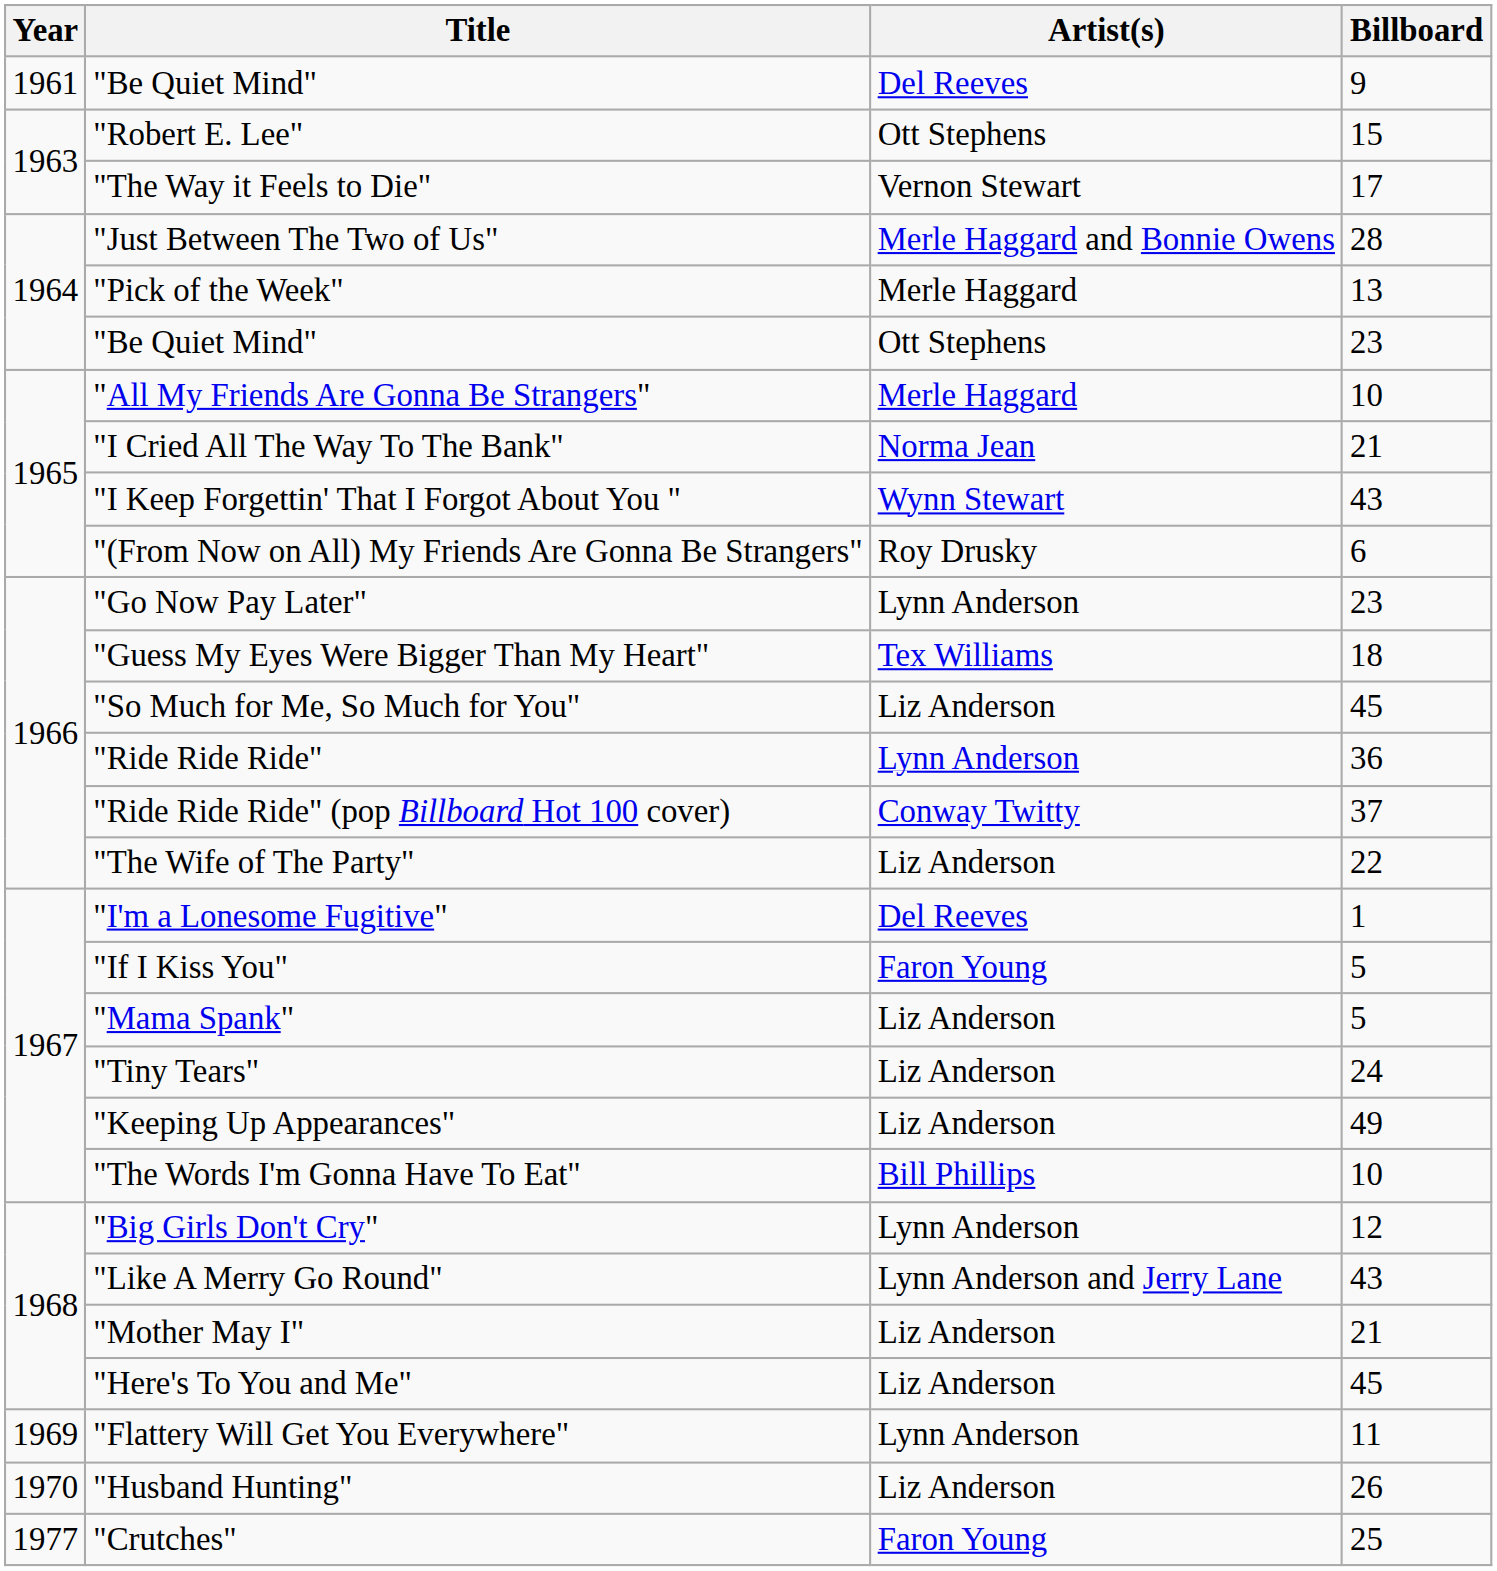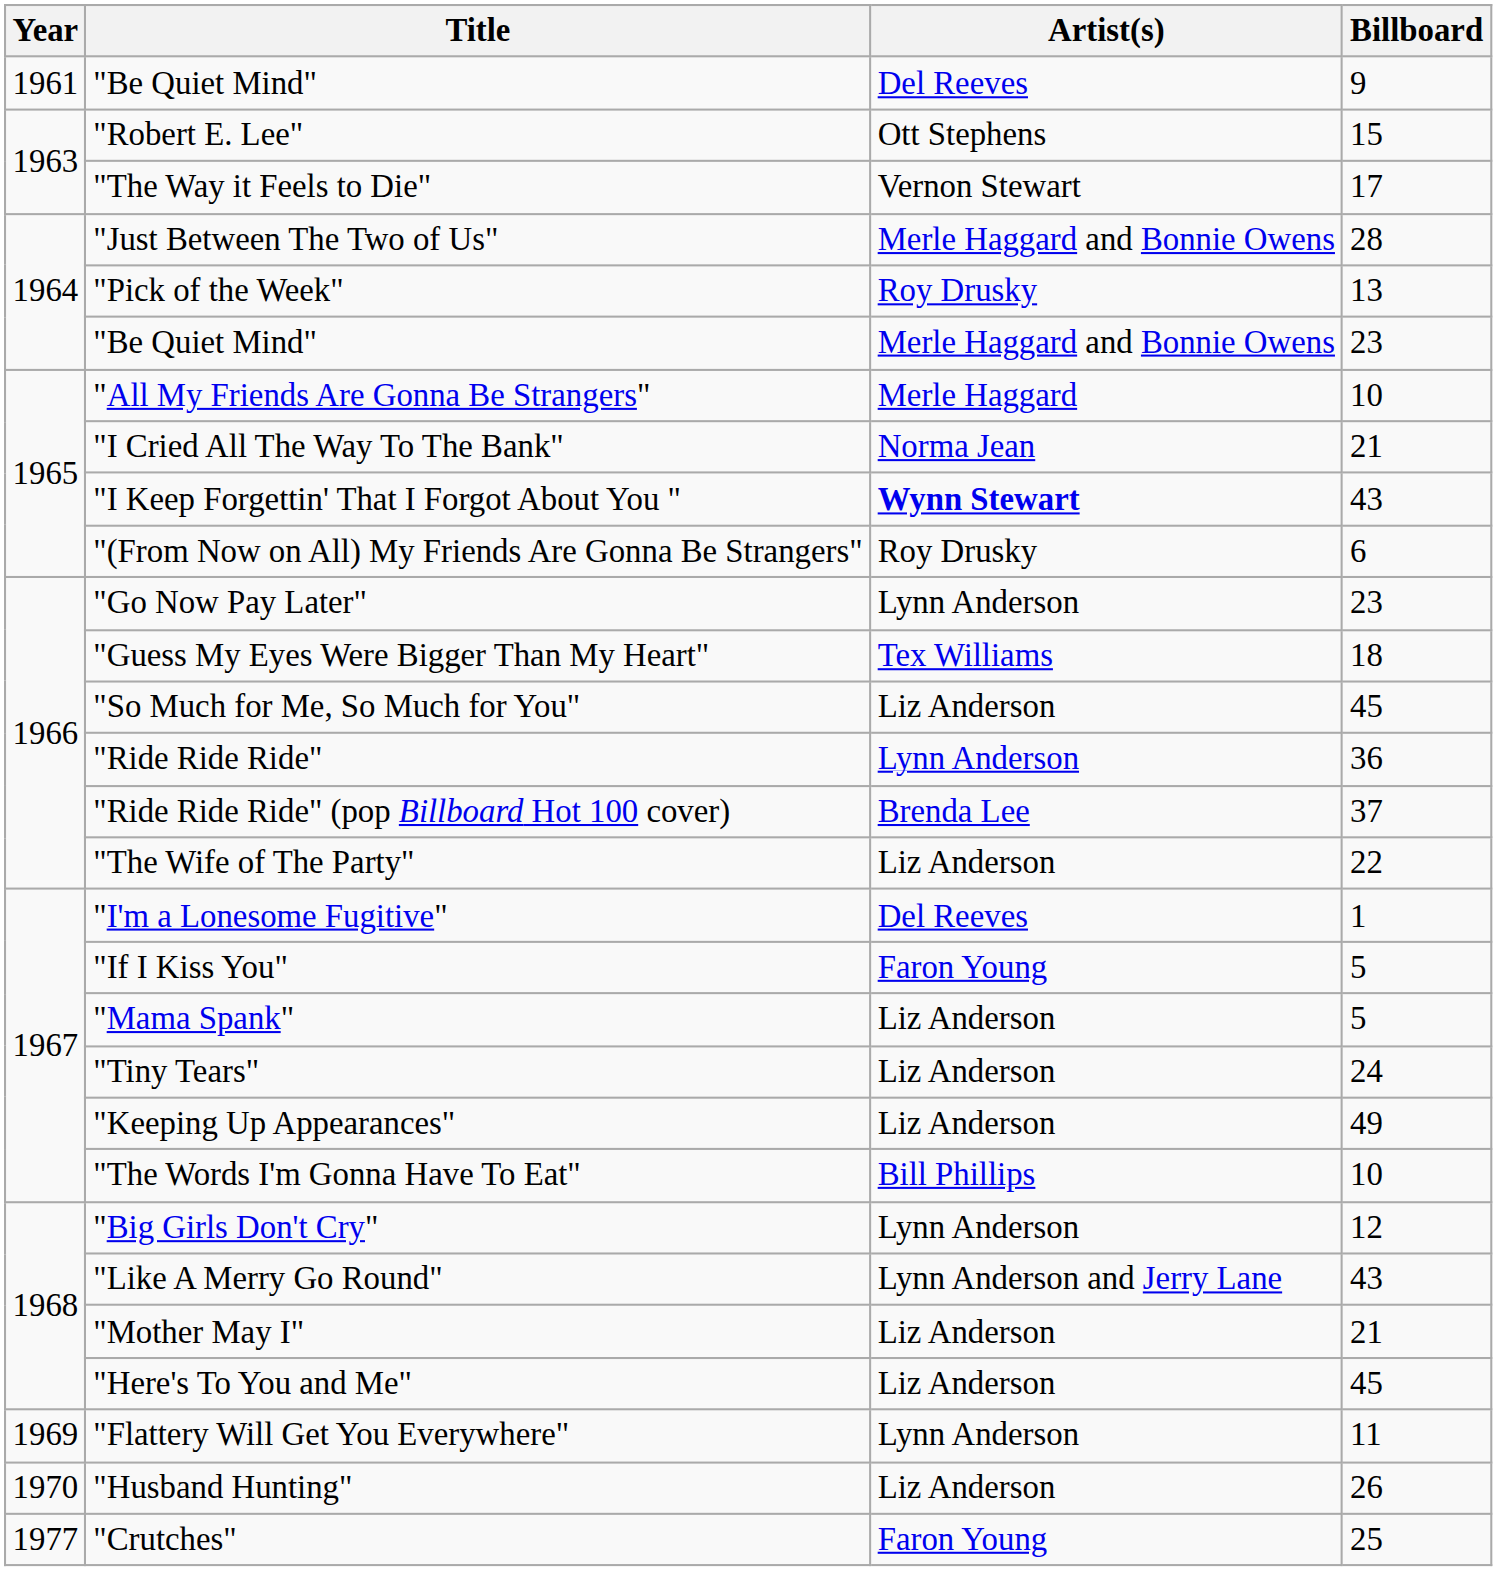"Pick of the Week" | Artist(s): Merle Haggard -> Roy Drusky
"Be Quiet Mind" / 23 | Artist(s): Ott Stephens -> Merle Haggard and Bonnie Owens
"I Keep Forgettin' That I Forgot About You " | Artist(s): normal -> bold
"Ride Ride Ride" (pop Billboard Hot 100 cover) | Artist(s): Conway Twitty -> Brenda Lee
